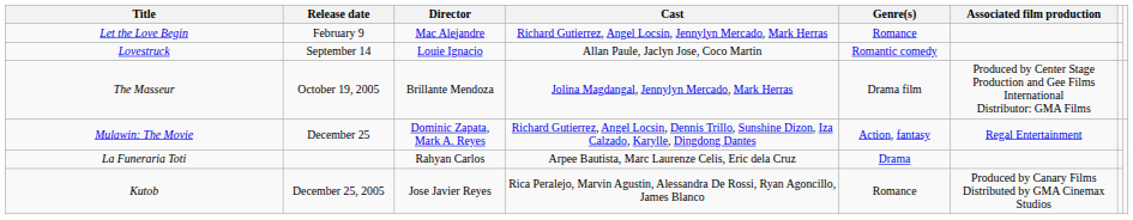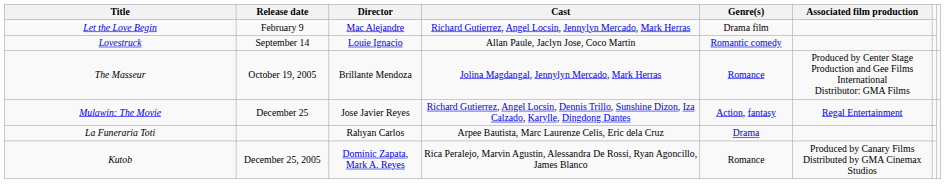Let the Love Begin | Genre(s): Romance -> Drama film
The Masseur | Genre(s): Drama film -> Romance
Mulawin: The Movie | Director: Dominic Zapata, Mark A. Reyes -> Jose Javier Reyes
Kutob | Director: Jose Javier Reyes -> Dominic Zapata, Mark A. Reyes
